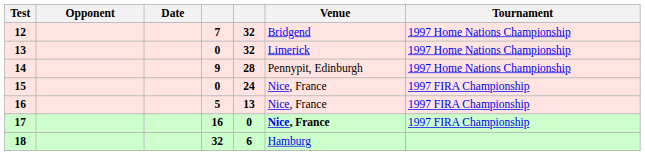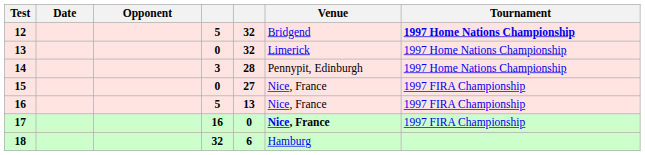columns swapped: Date <-> Opponent
12 | column 4: 7 -> 5
12 | Tournament: normal -> bold
14 | column 4: 9 -> 3
15 | column 5: 24 -> 27
